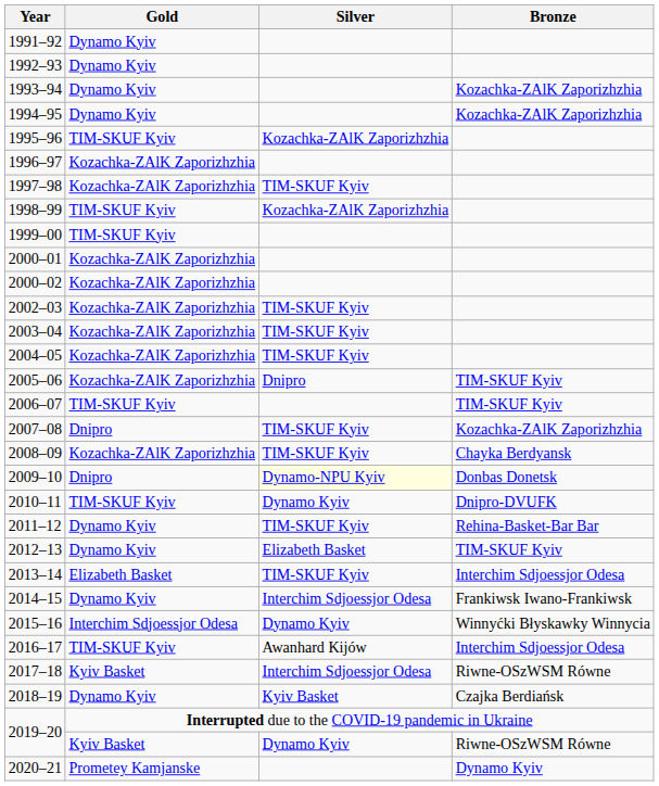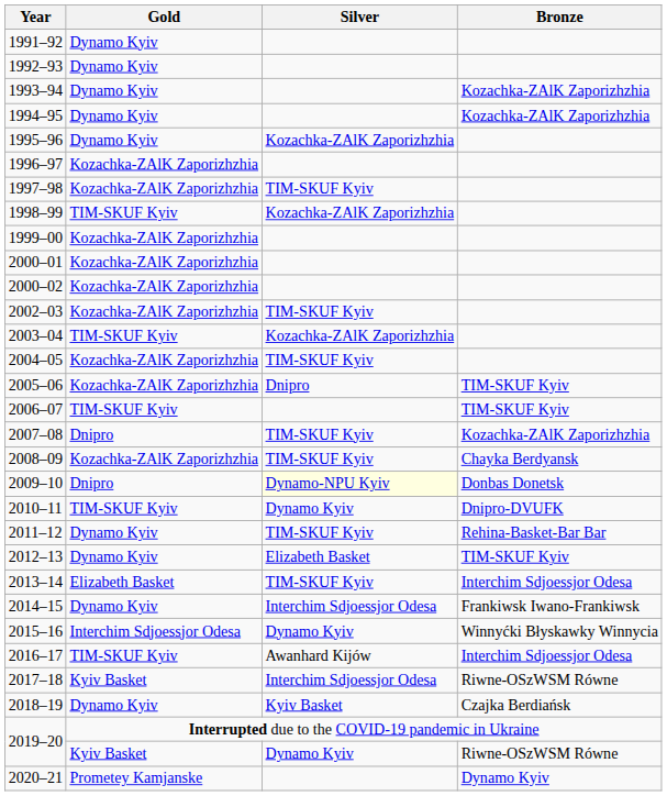1995–96 | Gold: TIM-SKUF Kyiv -> Dynamo Kyiv
1999–00 | Gold: TIM-SKUF Kyiv -> Kozachka-ZAlK Zaporizhzhia
2003–04 | Gold: Kozachka-ZAlK Zaporizhzhia -> TIM-SKUF Kyiv
2003–04 | Silver: TIM-SKUF Kyiv -> Kozachka-ZAlK Zaporizhzhia
